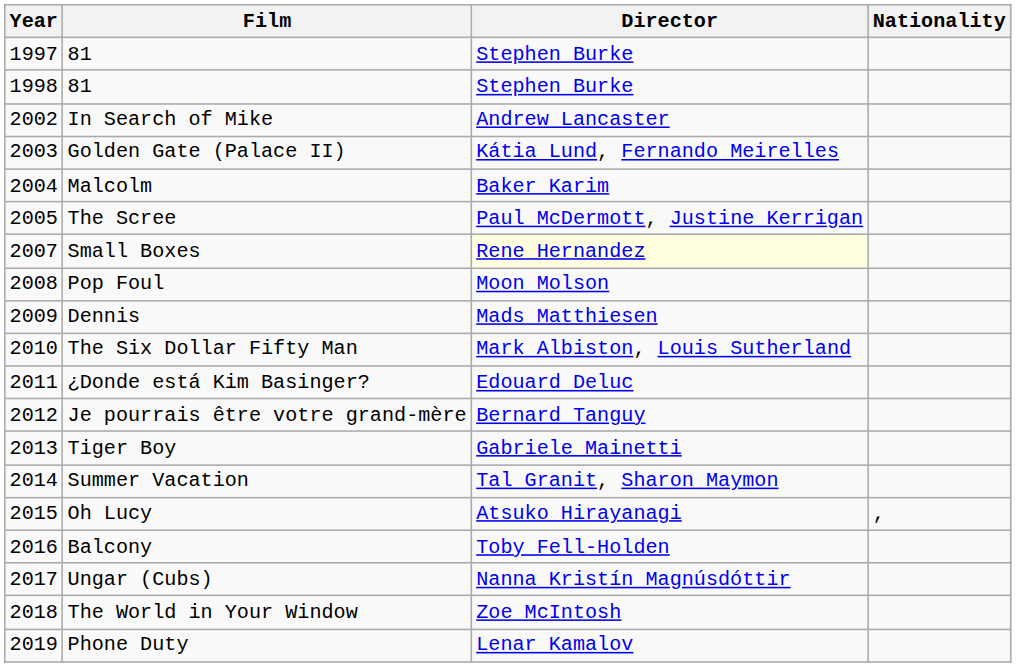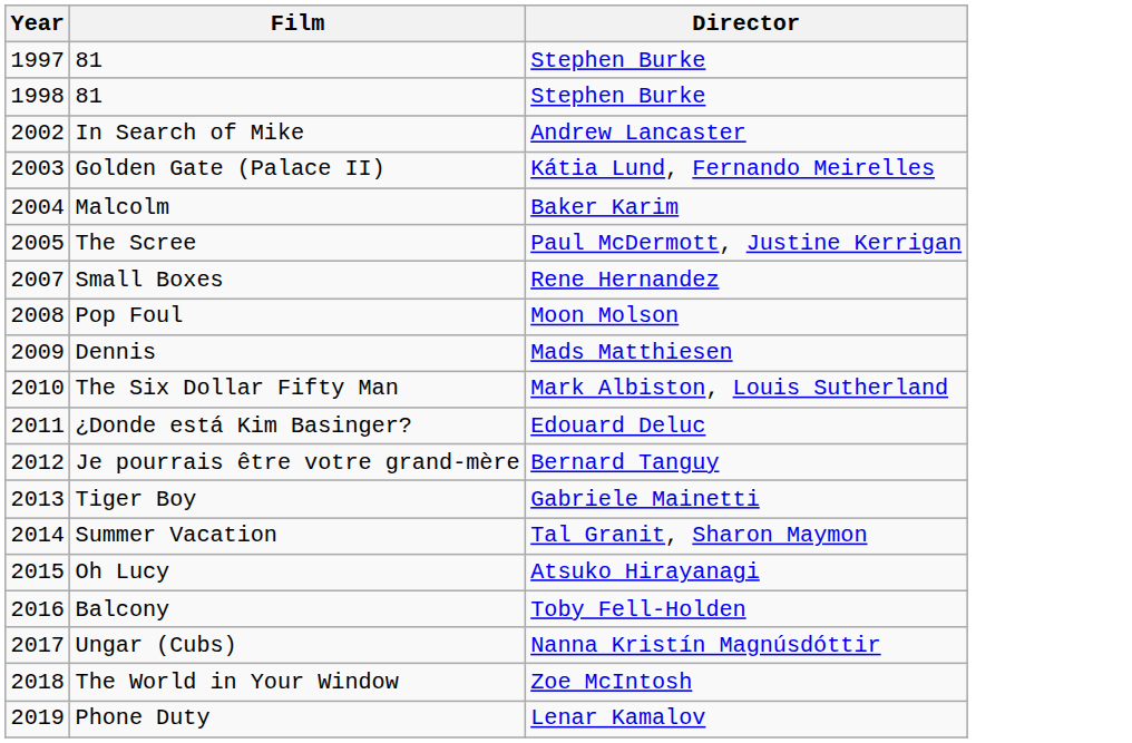- column: Nationality | ,
Small Boxes | Director: lightyellow background -> no background
